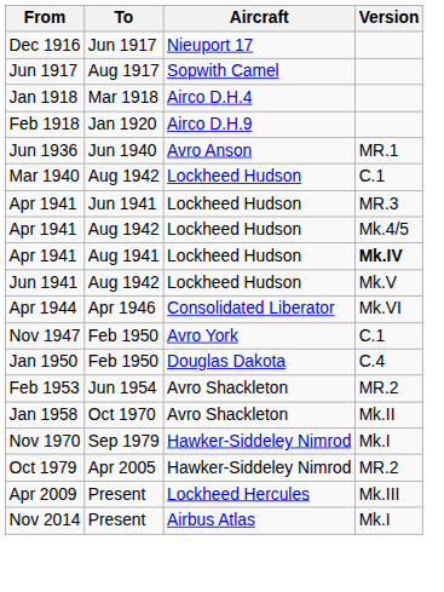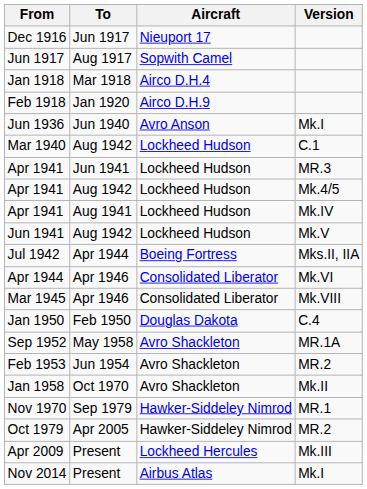Jun 1936 | Version: MR.1 -> Mk.I
Apr 1941 / Aug 1941 | Version: bold -> normal
+ row: Jul 1942 | Apr 1944 | Boeing Fortress | Mks.II, IIA
+ row: Mar 1945 | Apr 1946 | Consolidated Liberator | Mk.VIII
- row: Nov 1947 | Feb 1950 | Avro York | C.1
+ row: Sep 1952 | May 1958 | Avro Shackleton | MR.1A
Nov 1970 | Version: Mk.I -> MR.1
